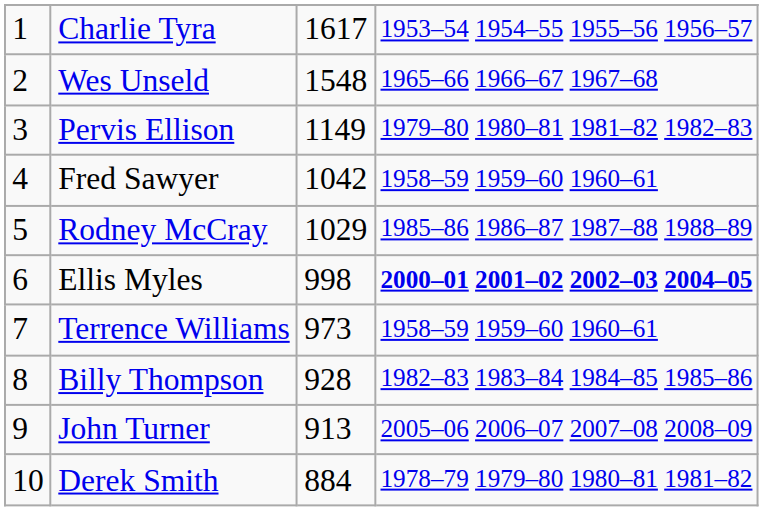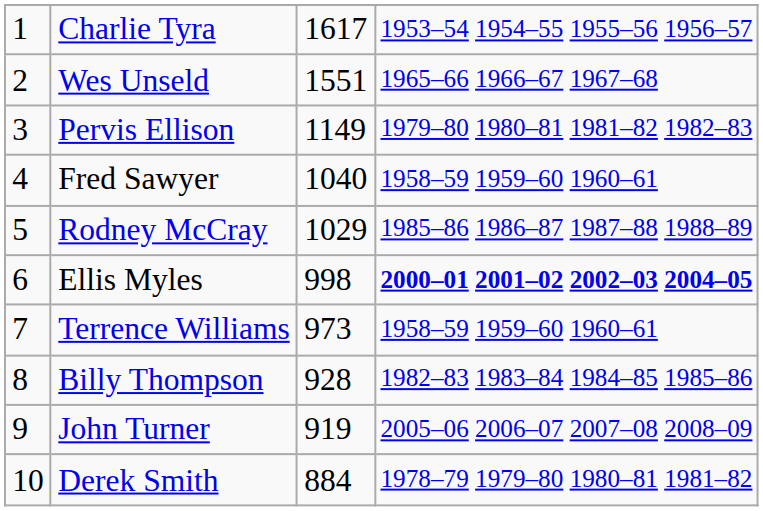Wes Unseld | column 3: 1548 -> 1551
Fred Sawyer | column 3: 1042 -> 1040
John Turner | column 3: 913 -> 919
